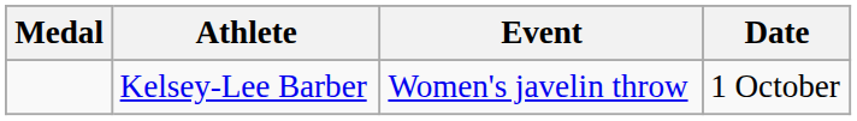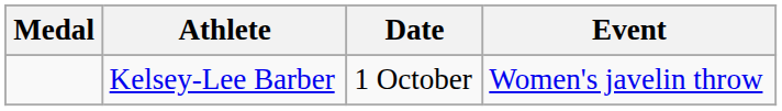columns swapped: Event <-> Date
